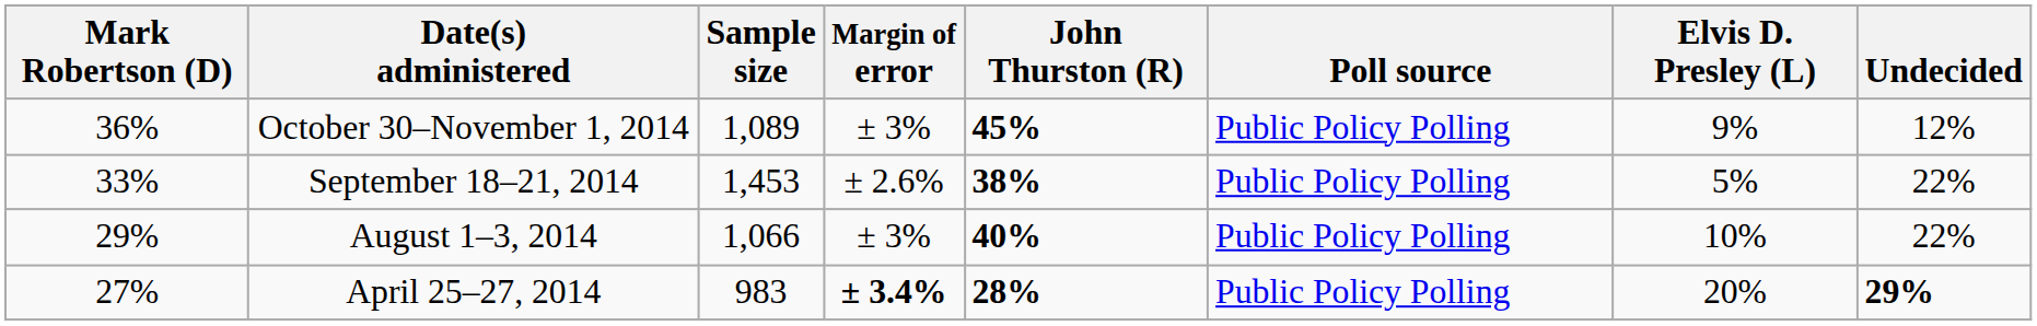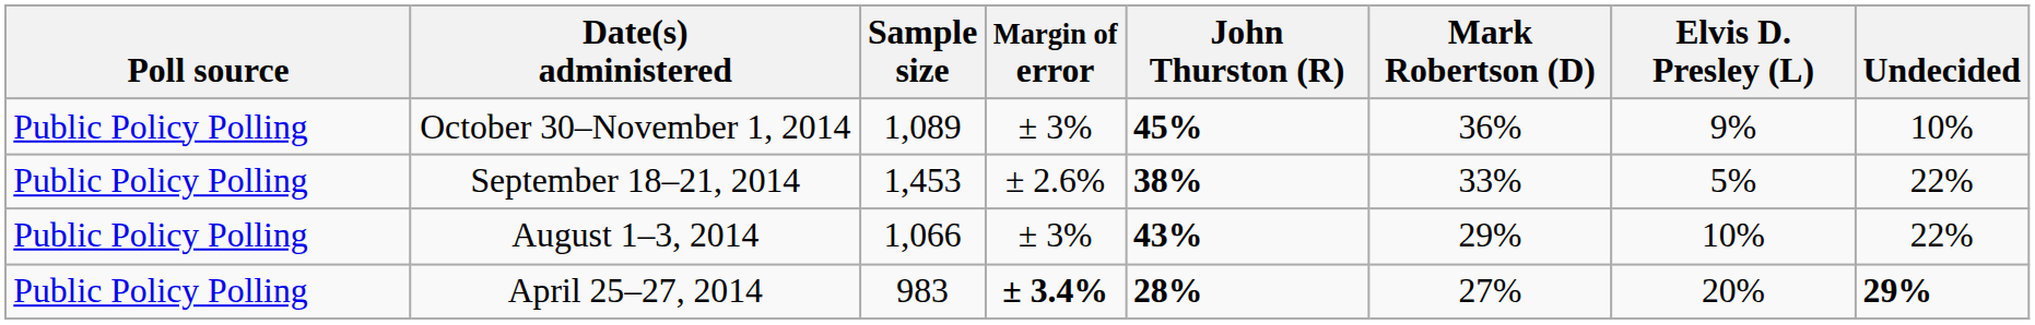columns swapped: Poll source <-> Mark Robertson (D)
October 30–November 1, 2014 | Undecided: 12% -> 10%
August 1–3, 2014 | John Thurston (R): 40% -> 43%
